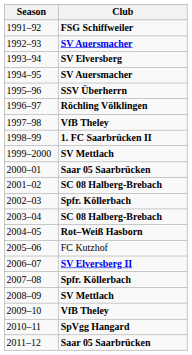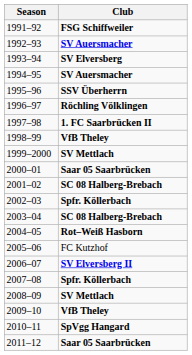1997–98 | Club: VfB Theley -> 1. FC Saarbrücken II
1998–99 | Club: 1. FC Saarbrücken II -> VfB Theley
